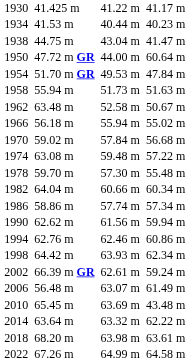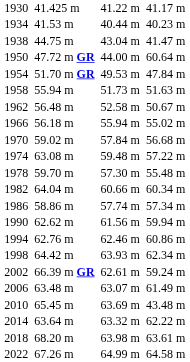1962 | column 3: 63.48 m -> 56.48 m
2006 | column 3: 56.48 m -> 63.48 m
